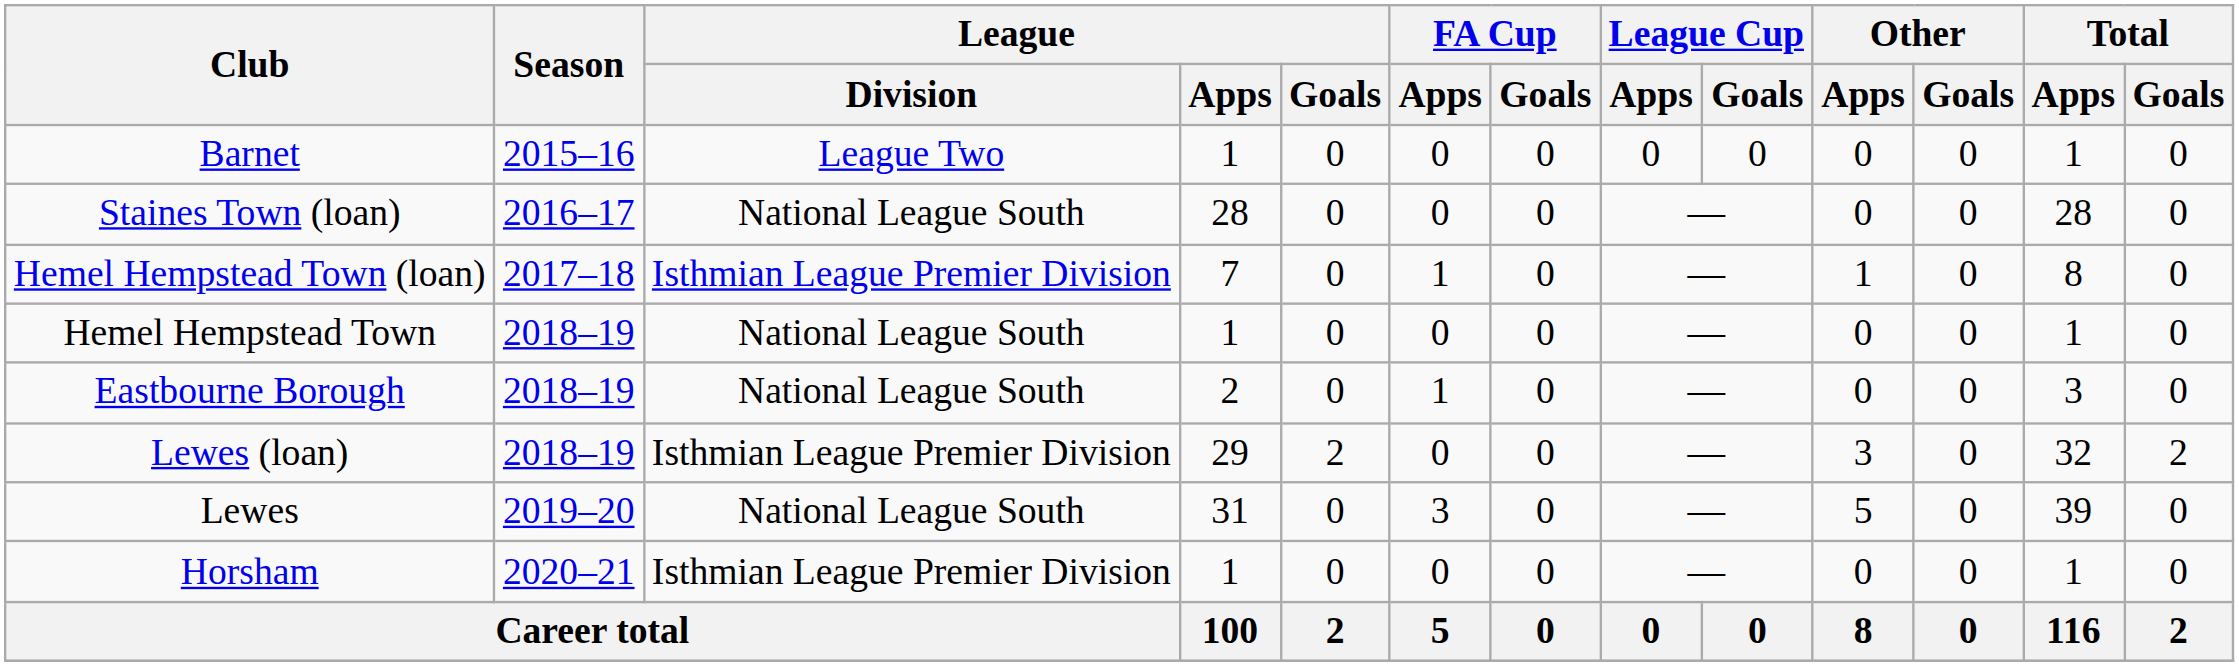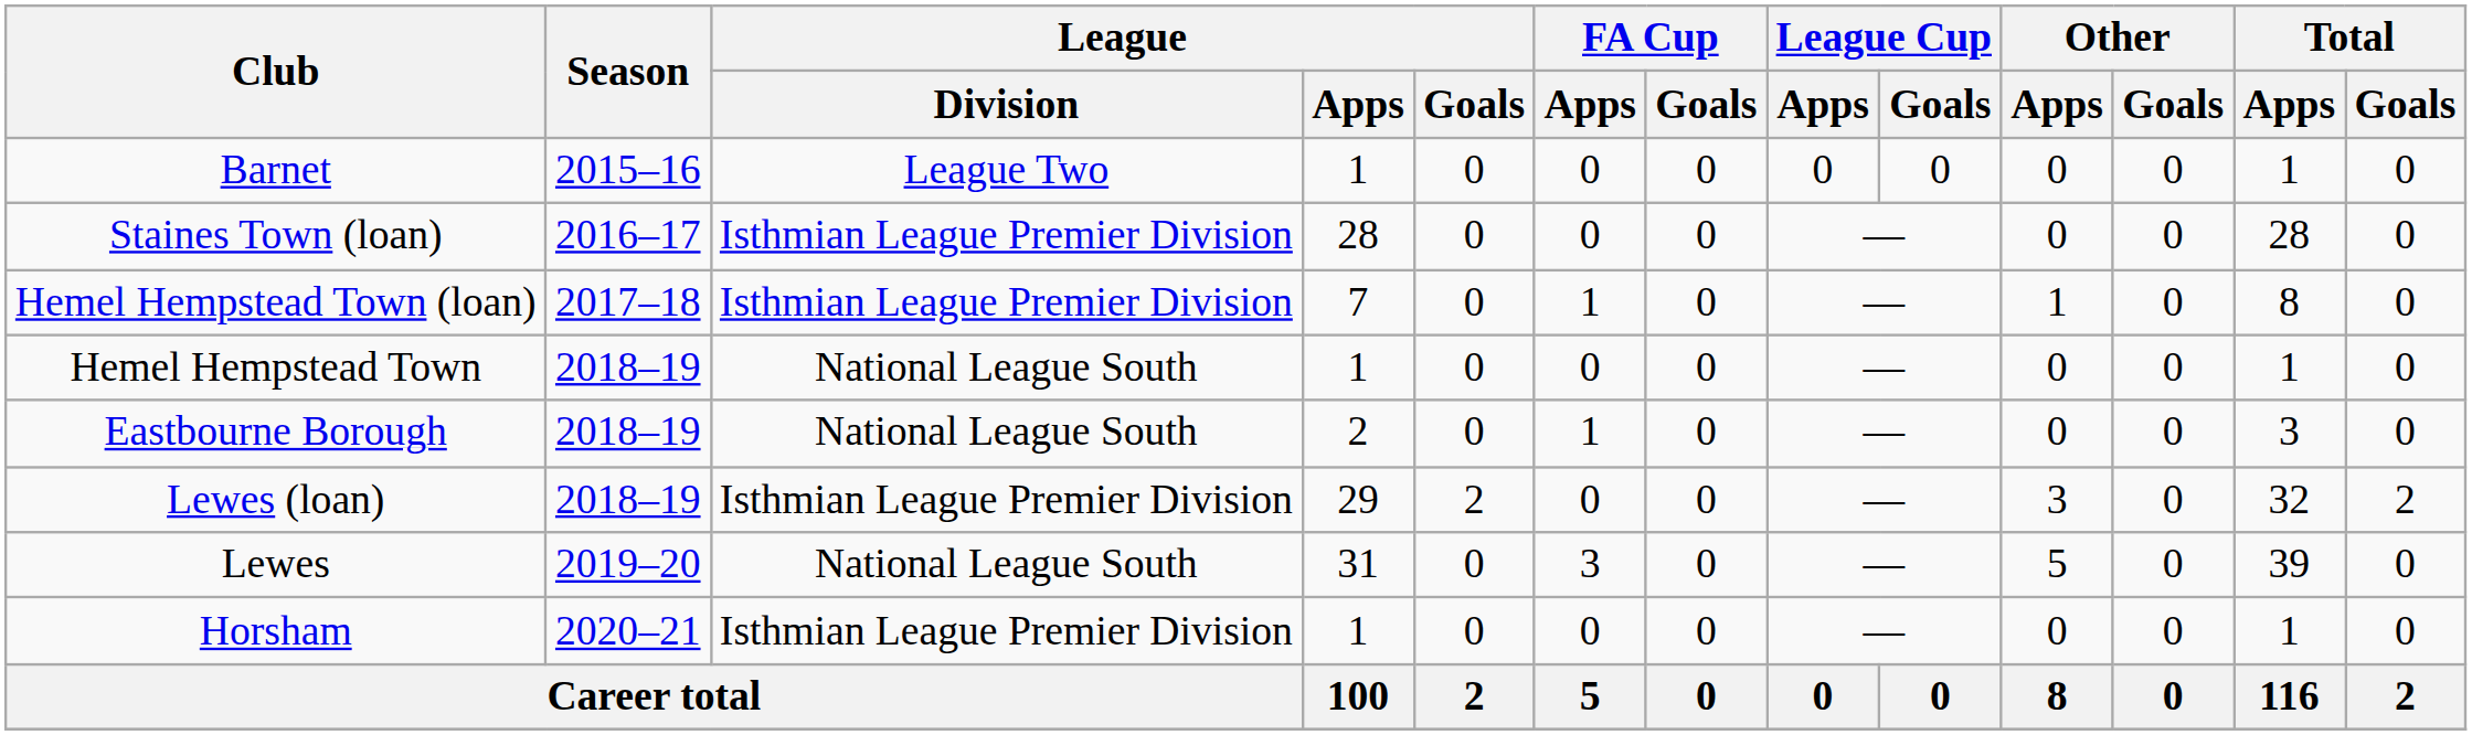Staines Town (loan) | League / Division: National League South -> Isthmian League Premier Division
